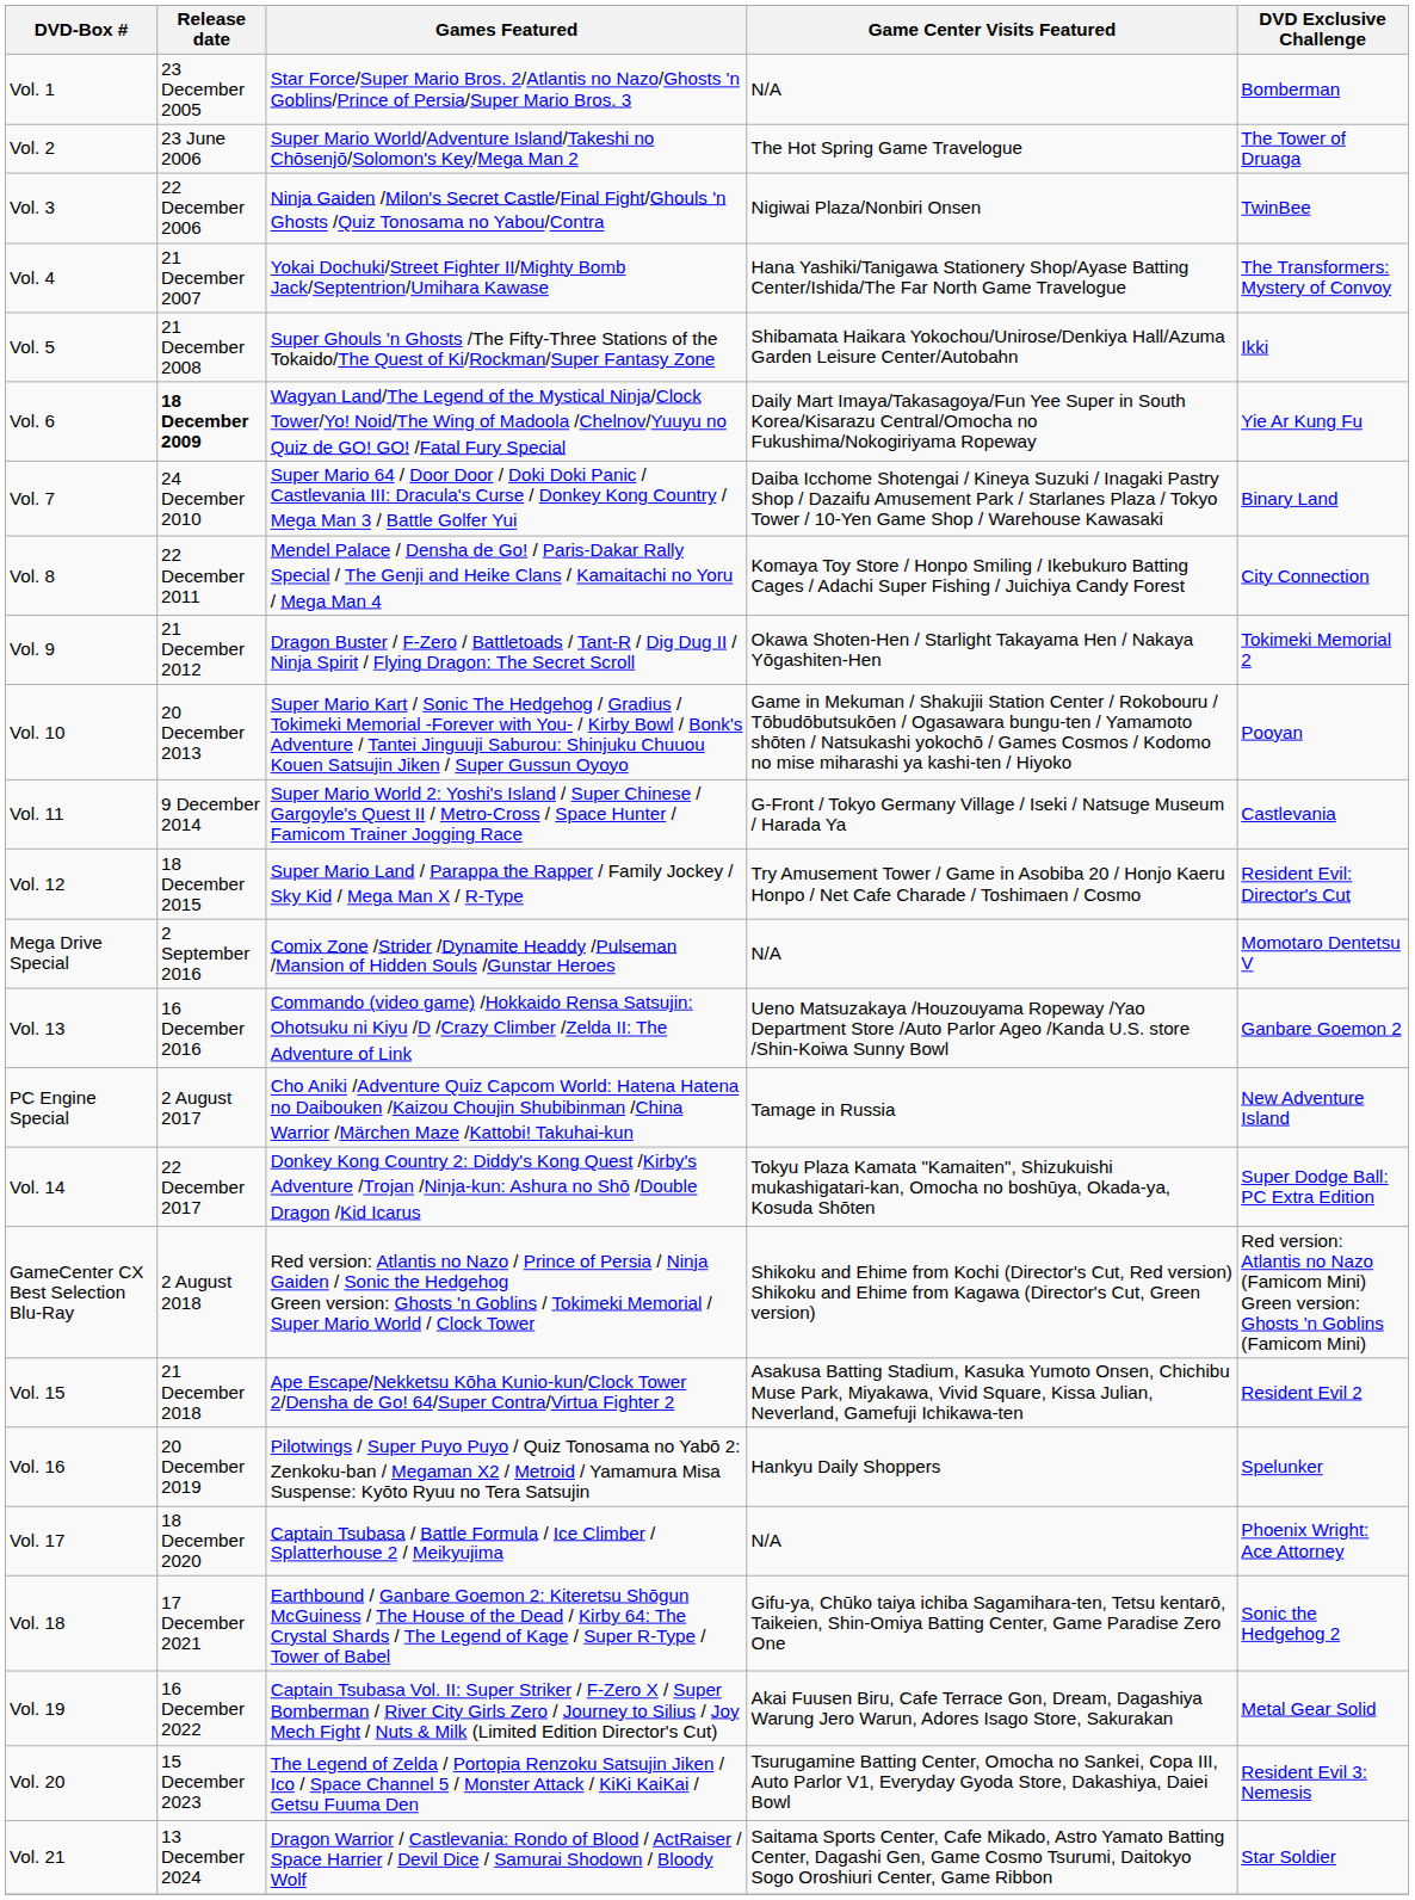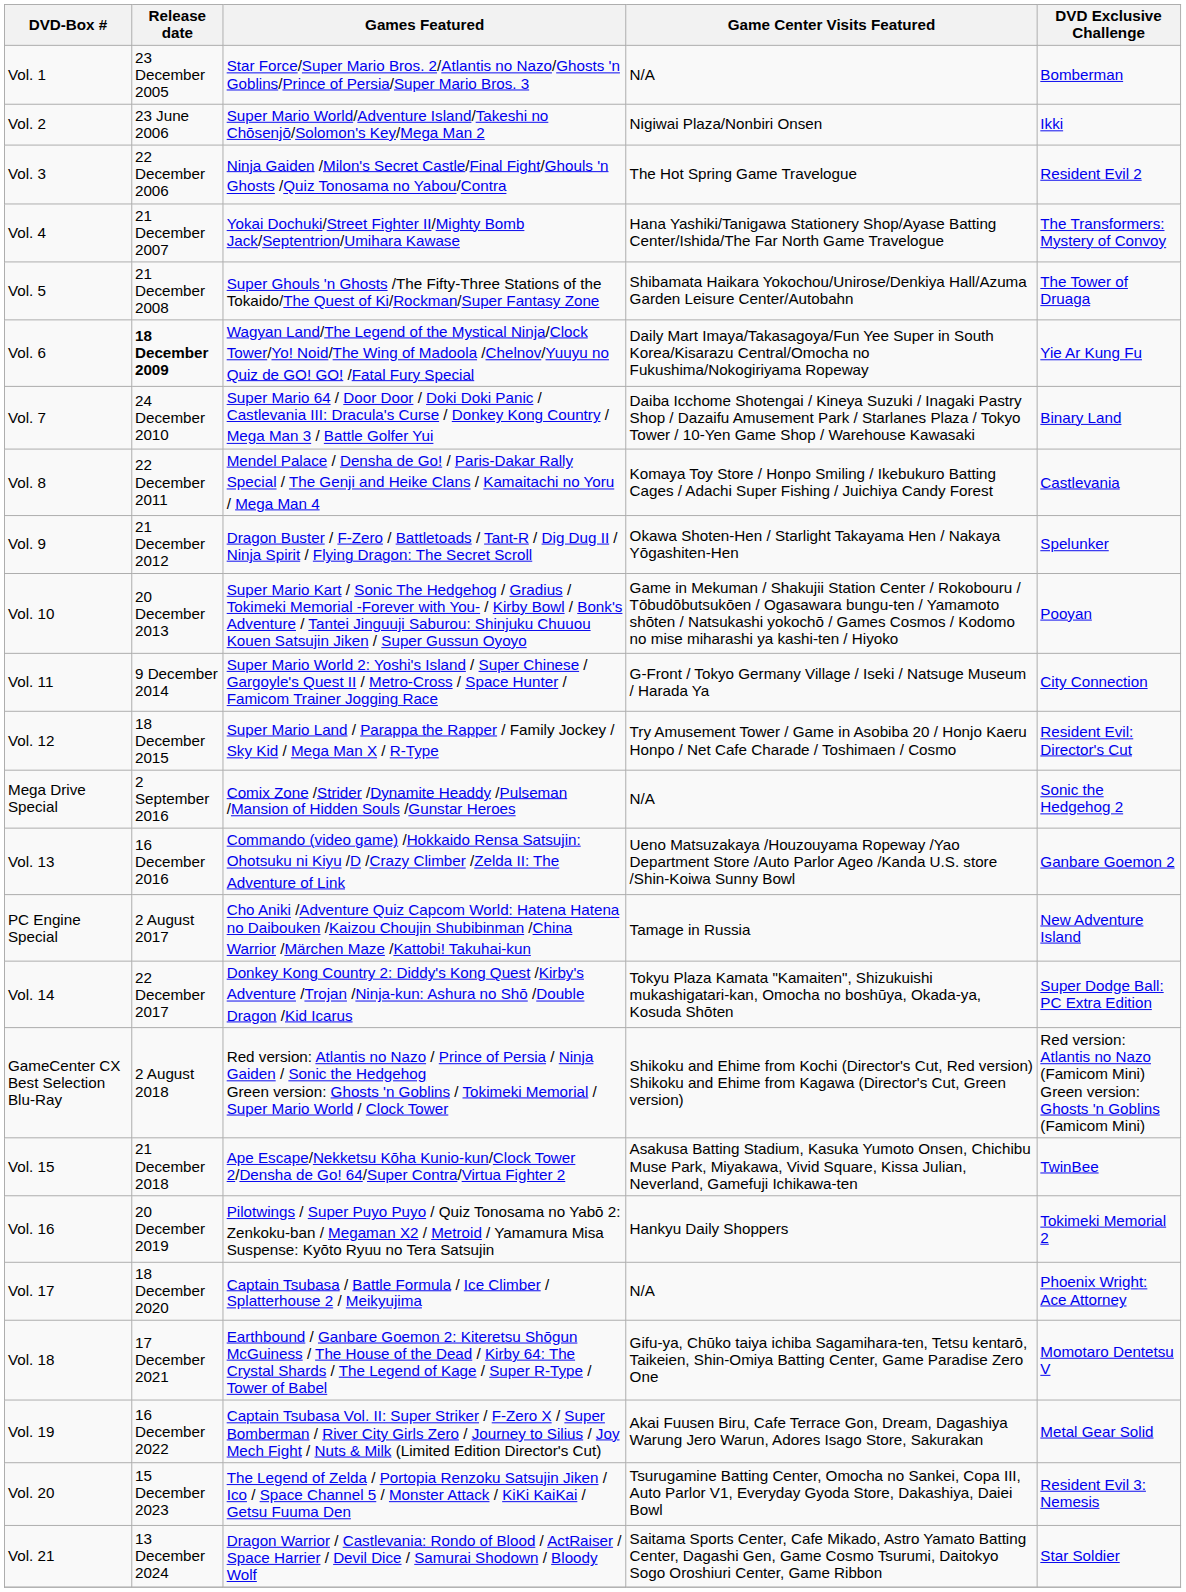Vol. 2 | Game Center Visits Featured: The Hot Spring Game Travelogue -> Nigiwai Plaza/Nonbiri Onsen
Vol. 2 | DVD Exclusive Challenge: The Tower of Druaga -> Ikki
Vol. 3 | Game Center Visits Featured: Nigiwai Plaza/Nonbiri Onsen -> The Hot Spring Game Travelogue
Vol. 3 | DVD Exclusive Challenge: TwinBee -> Resident Evil 2
Vol. 5 | DVD Exclusive Challenge: Ikki -> The Tower of Druaga
Vol. 8 | DVD Exclusive Challenge: City Connection -> Castlevania
Vol. 9 | DVD Exclusive Challenge: Tokimeki Memorial 2 -> Spelunker
Vol. 11 | DVD Exclusive Challenge: Castlevania -> City Connection
Mega Drive Special | DVD Exclusive Challenge: Momotaro Dentetsu V -> Sonic the Hedgehog 2
Vol. 15 | DVD Exclusive Challenge: Resident Evil 2 -> TwinBee
Vol. 16 | DVD Exclusive Challenge: Spelunker -> Tokimeki Memorial 2
Vol. 18 | DVD Exclusive Challenge: Sonic the Hedgehog 2 -> Momotaro Dentetsu V
